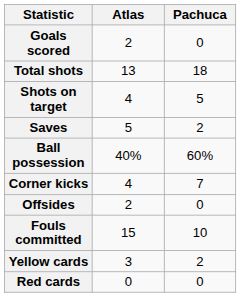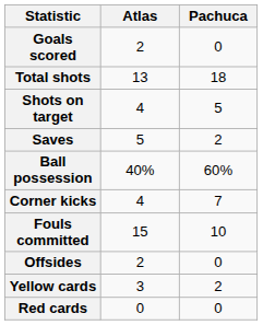rows swapped: Fouls committed <-> Offsides
